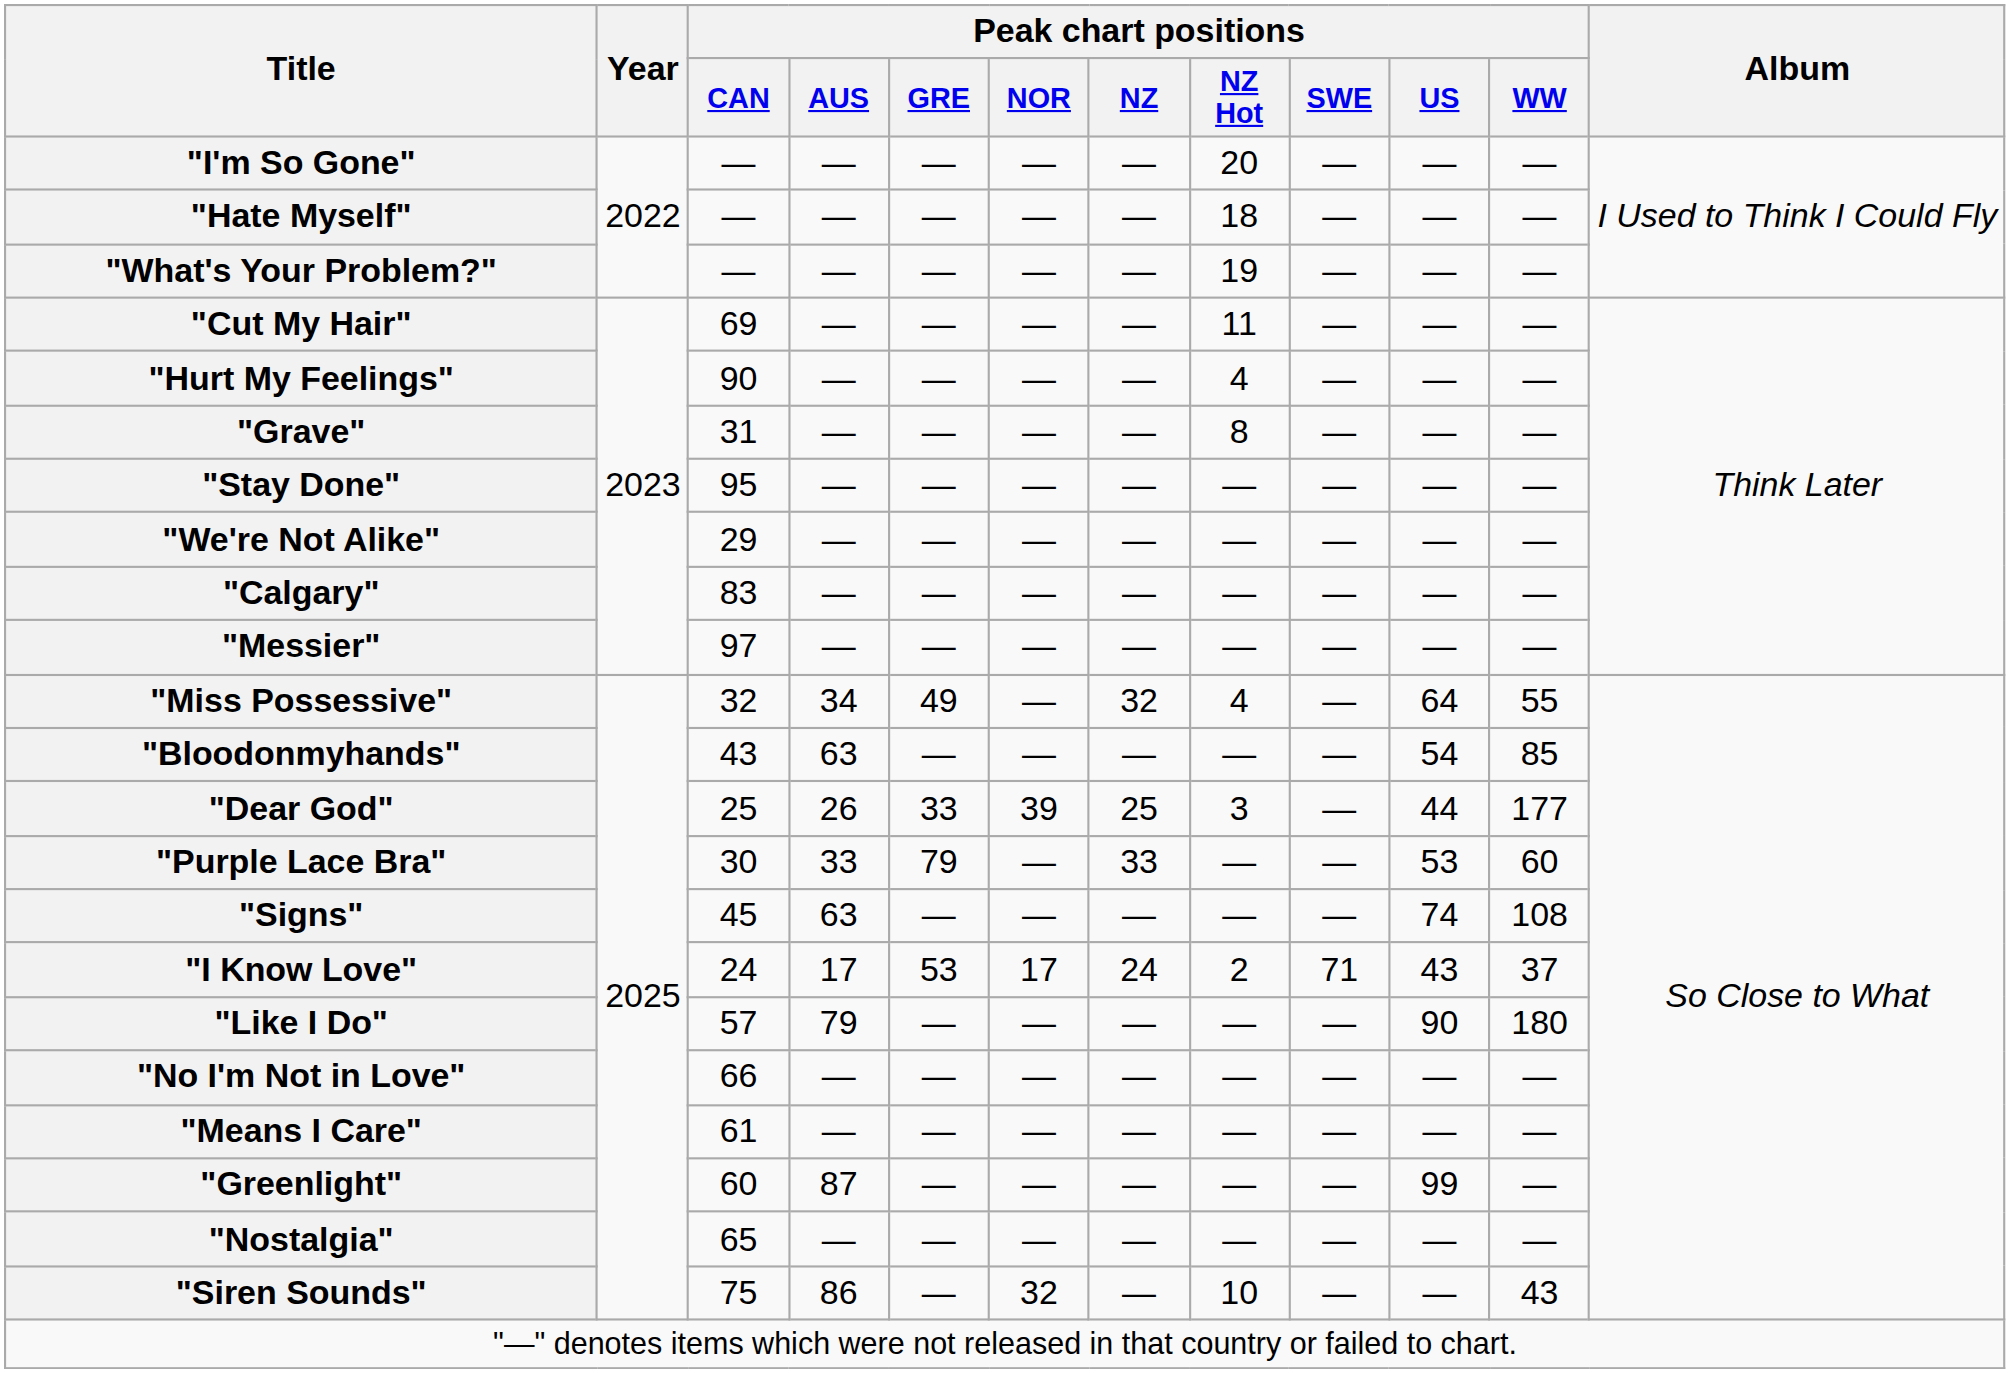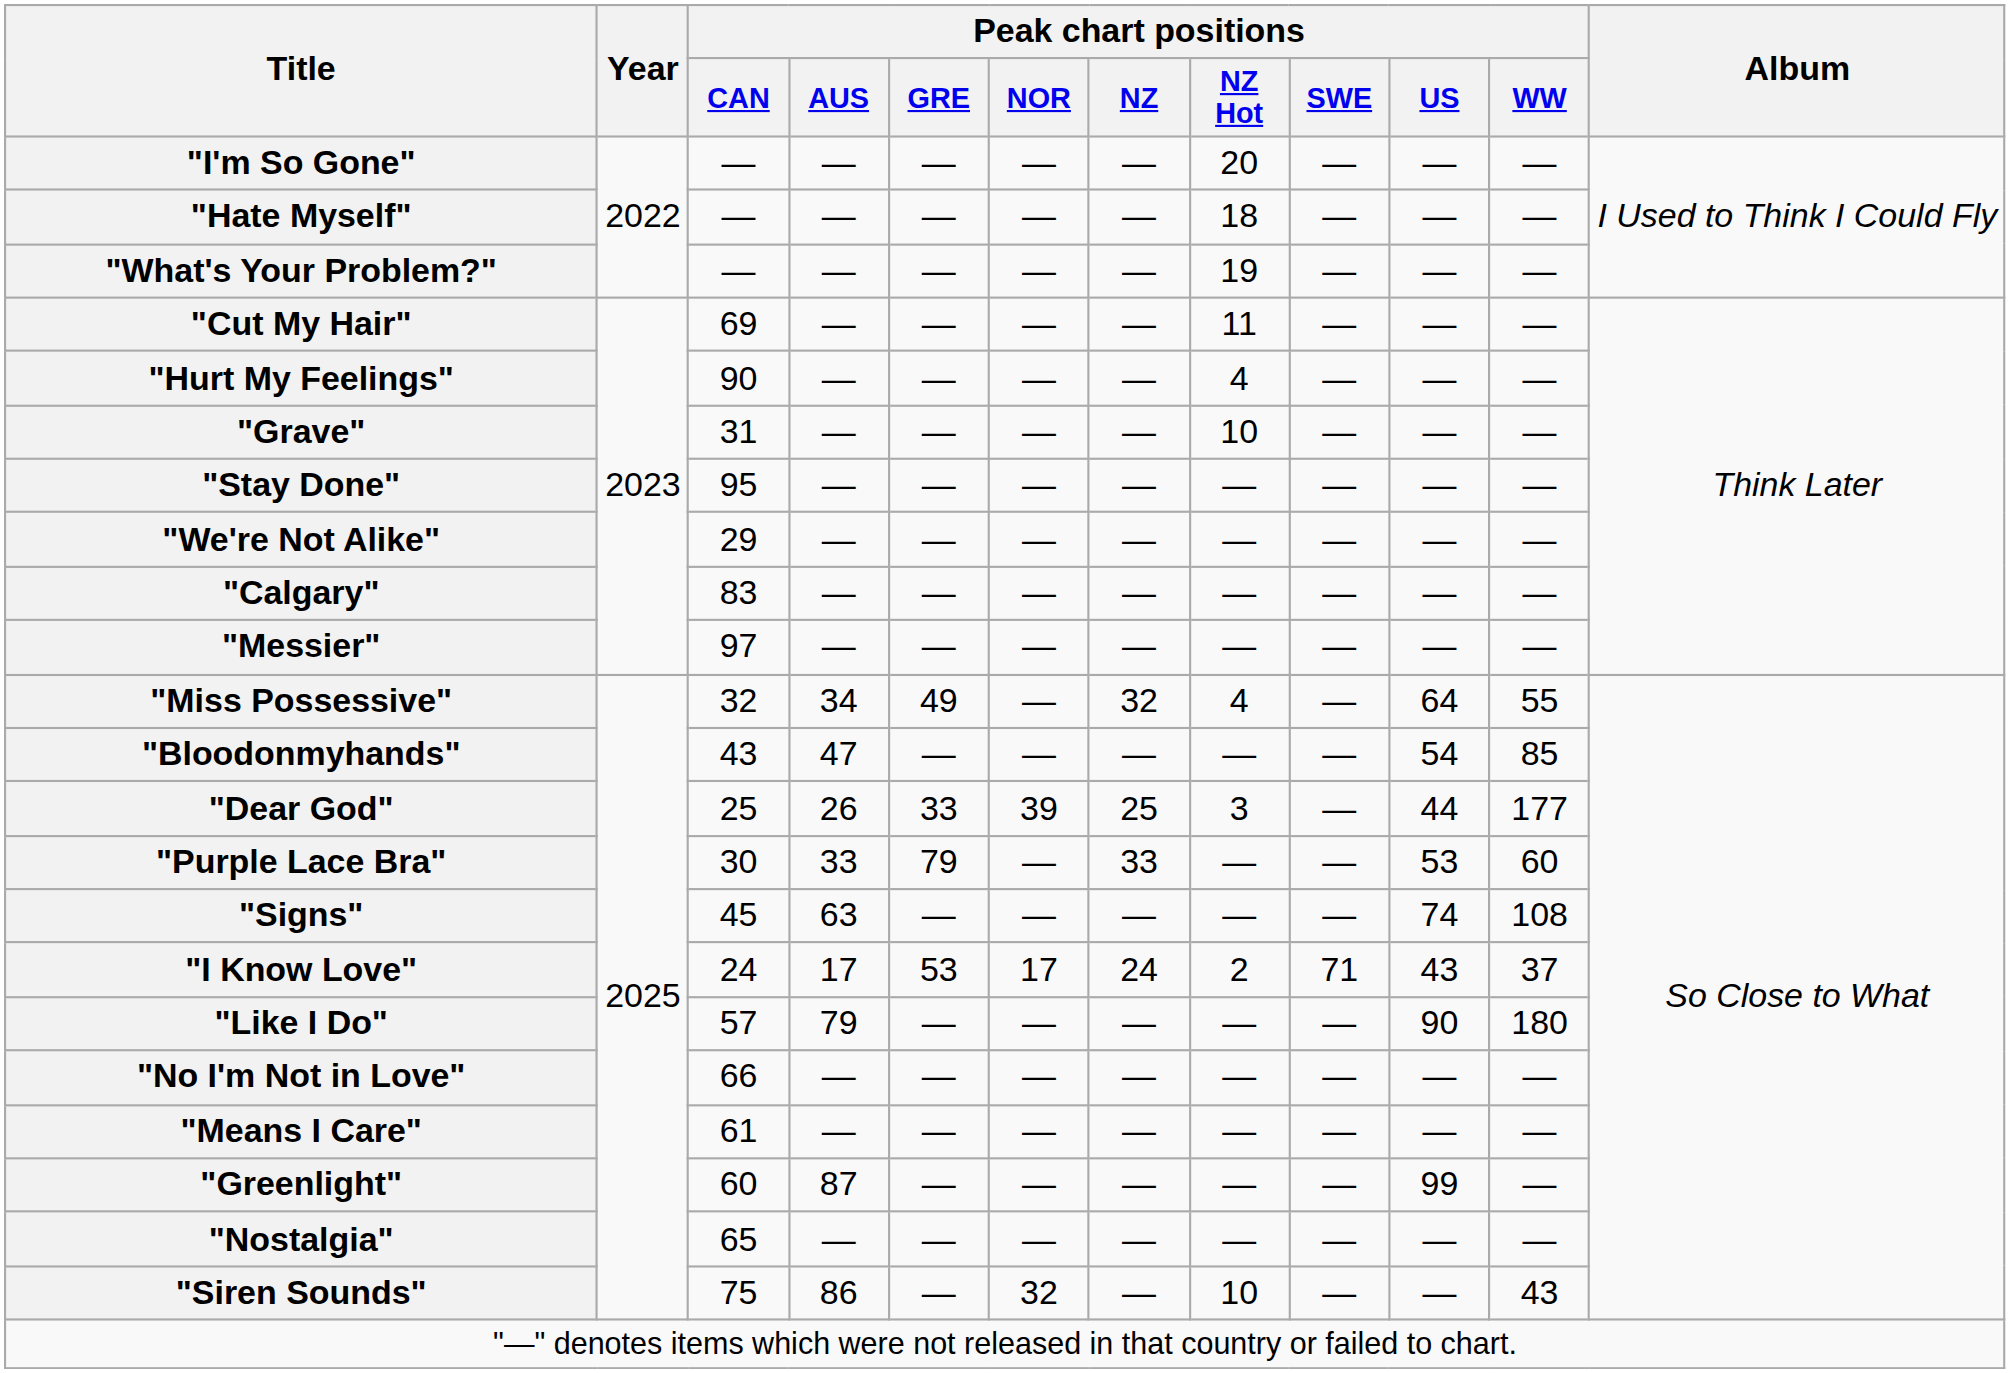"Grave" | Peak chart positions / NZ Hot: 8 -> 10
"Bloodonmyhands" | Peak chart positions / AUS: 63 -> 47
